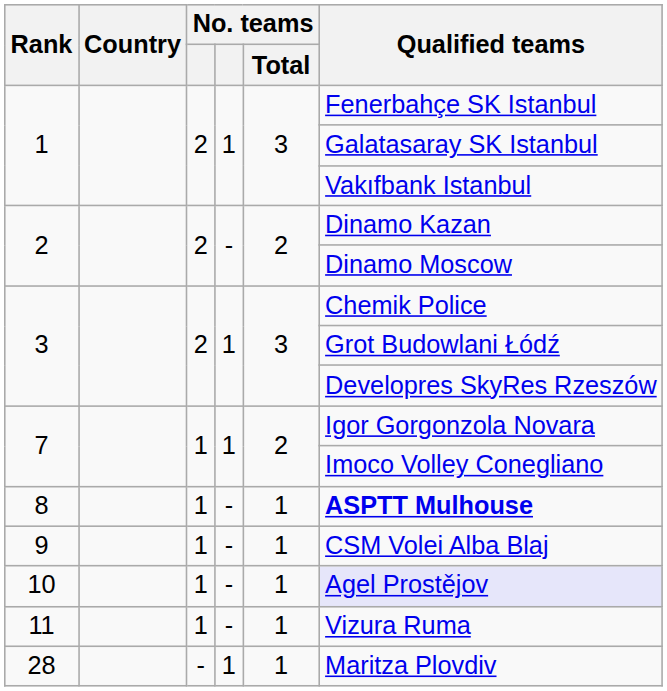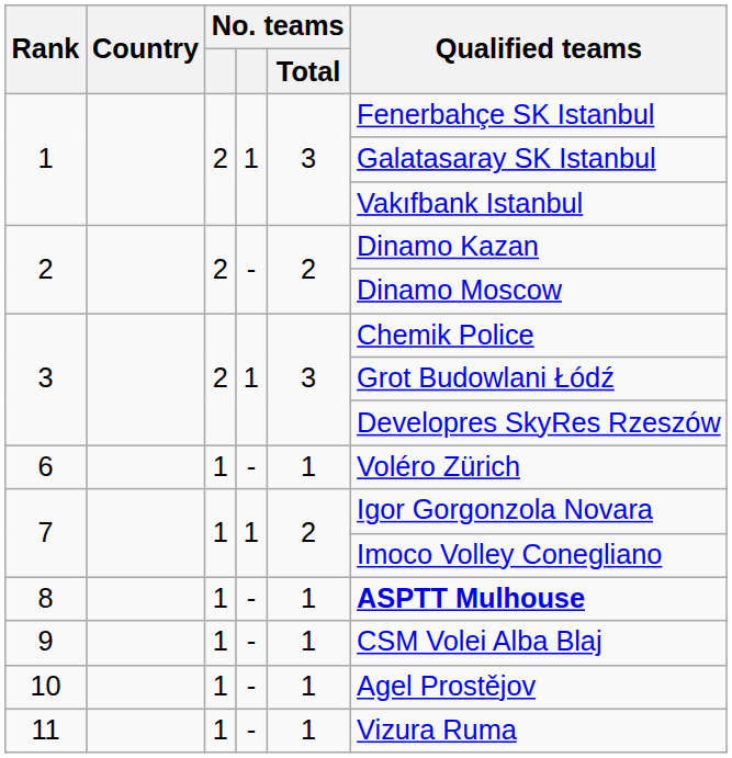+ row: 6 | 1 | - | 1 | Voléro Zürich
10 | Qualified teams: lavender background -> no background
- row: 28 | - | 1 | 1 | Maritza Plovdiv
